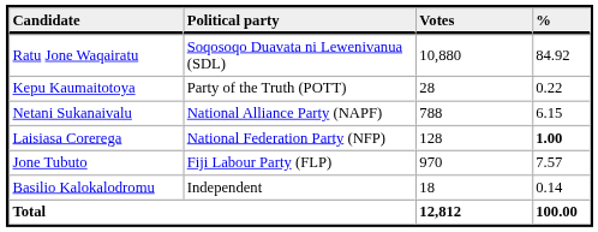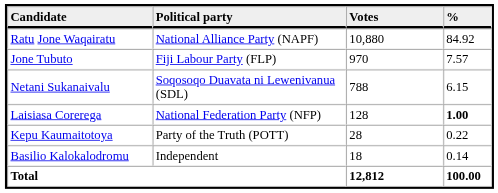Ratu Jone Waqairatu | Political party: Soqosoqo Duavata ni Lewenivanua (SDL) -> National Alliance Party (NAPF)
rows swapped: Jone Tubuto <-> Kepu Kaumaitotoya
Netani Sukanaivalu | Political party: National Alliance Party (NAPF) -> Soqosoqo Duavata ni Lewenivanua (SDL)
